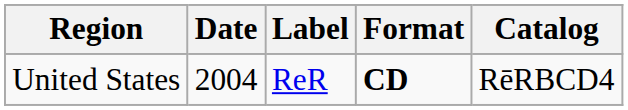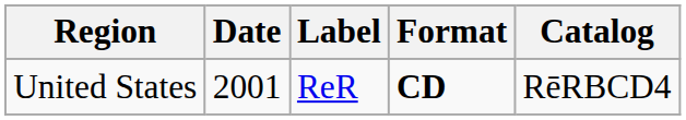United States | Date: 2004 -> 2001
